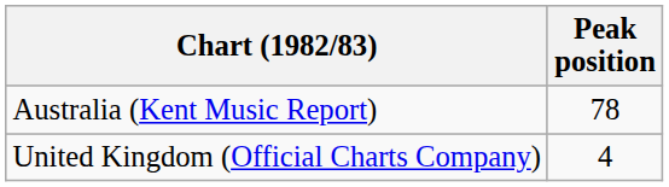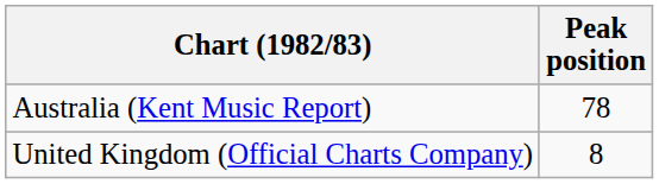United Kingdom (Official Charts Company) | Peak position: 4 -> 8
